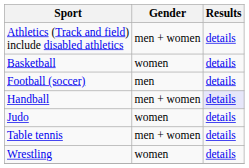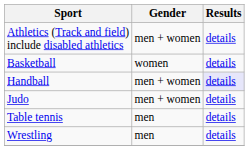- row: Football (soccer) | men | details
Judo | Gender: women -> men + women
Table tennis | Gender: men + women -> men
Wrestling | Gender: women -> men
